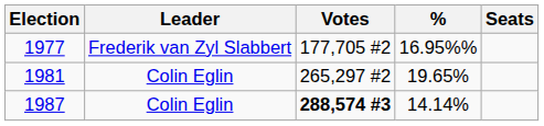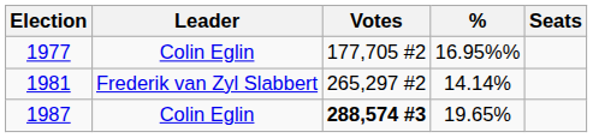1977 | Leader: Frederik van Zyl Slabbert -> Colin Eglin
1981 | Leader: Colin Eglin -> Frederik van Zyl Slabbert
1981 | %: 19.65% -> 14.14%
1987 | %: 14.14% -> 19.65%
